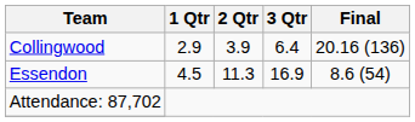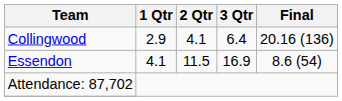Collingwood | 2 Qtr: 3.9 -> 4.1
Essendon | 1 Qtr: 4.5 -> 4.1
Essendon | 2 Qtr: 11.3 -> 11.5
